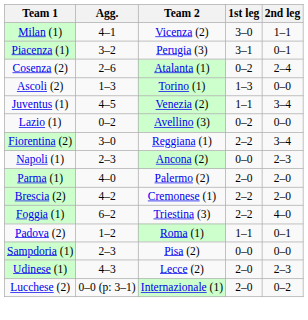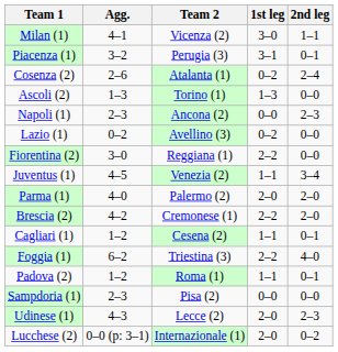rows swapped: Napoli (1) <-> Juventus (1)
Fiorentina (2) | 2nd leg: 3–4 -> 0–0
+ row: Cagliari (1) | 1–2 | Cesena (2) | 1–1 | 0–1
